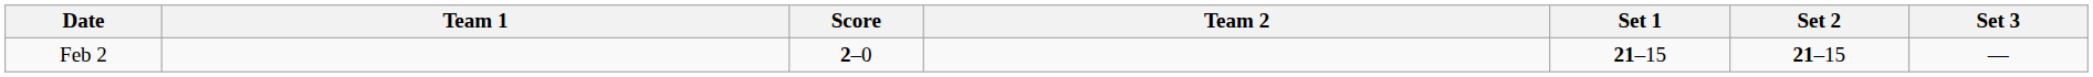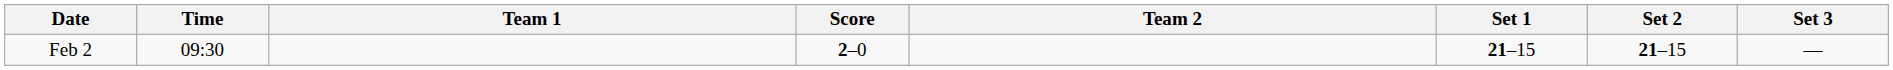+ column: Time | 09:30
